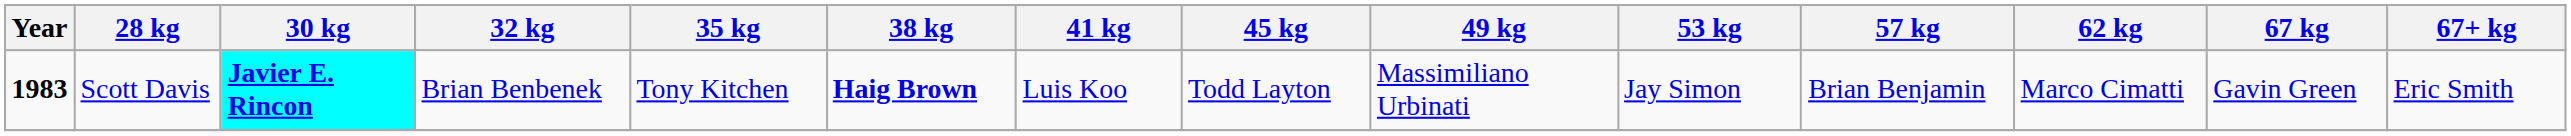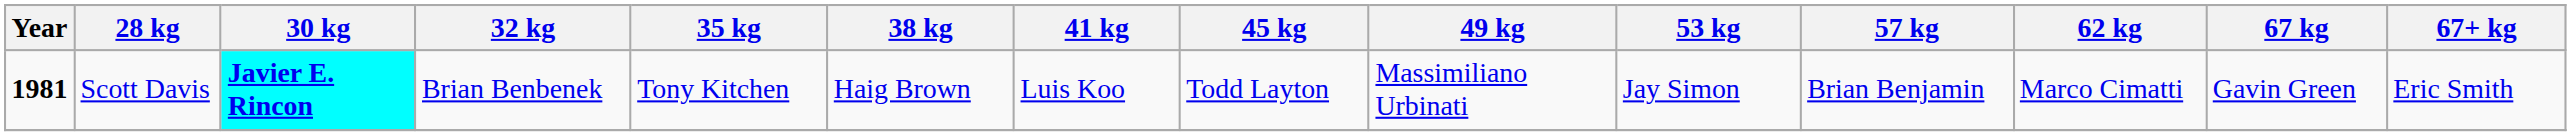Scott Davis | Year: 1983 -> 1981
Scott Davis | 38 kg: bold -> normal
